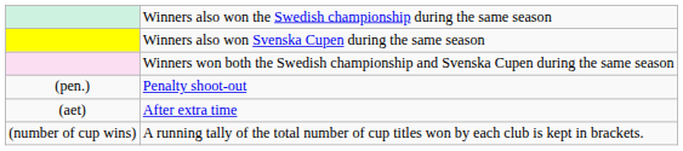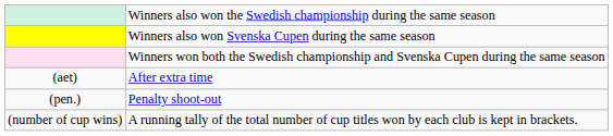rows swapped: After extra time <-> Penalty shoot-out
